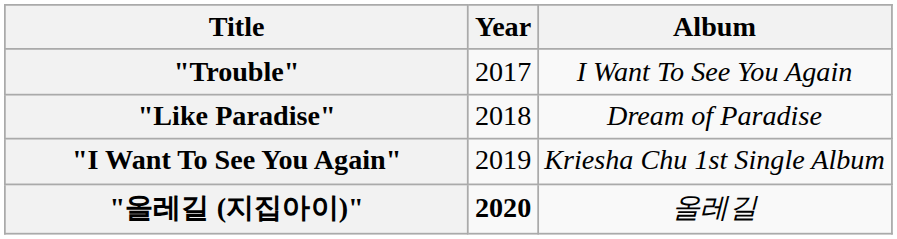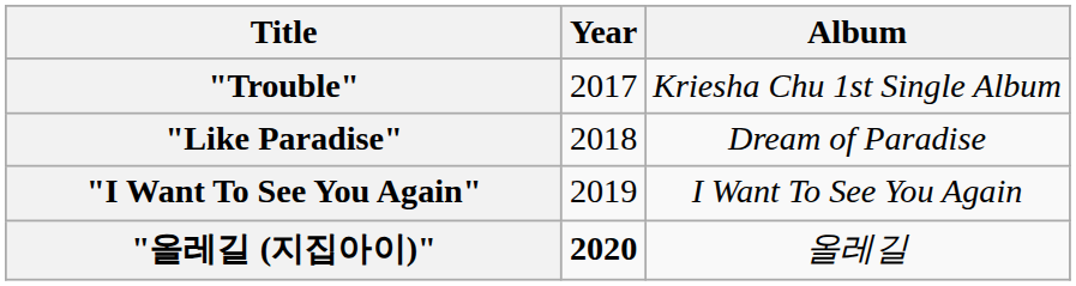"Trouble" | Album: I Want To See You Again -> Kriesha Chu 1st Single Album
"I Want To See You Again" | Album: Kriesha Chu 1st Single Album -> I Want To See You Again
